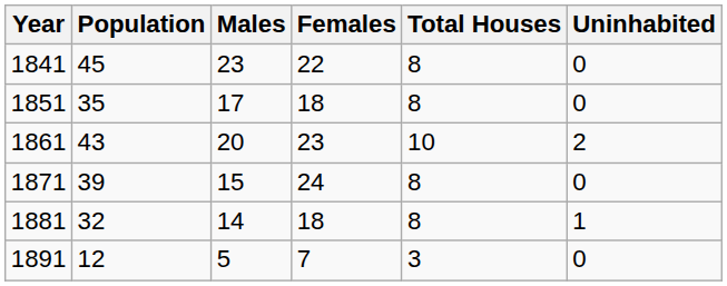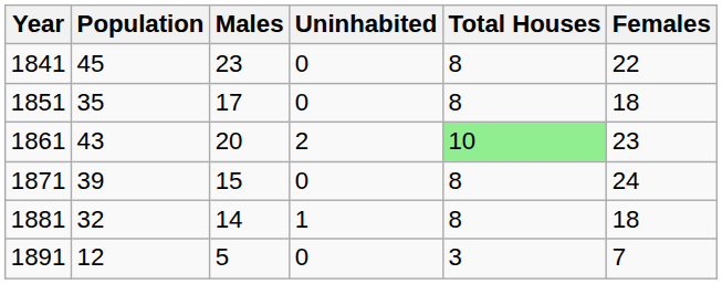columns swapped: Females <-> Uninhabited
1861 | Total Houses: no background -> lightgreen background
